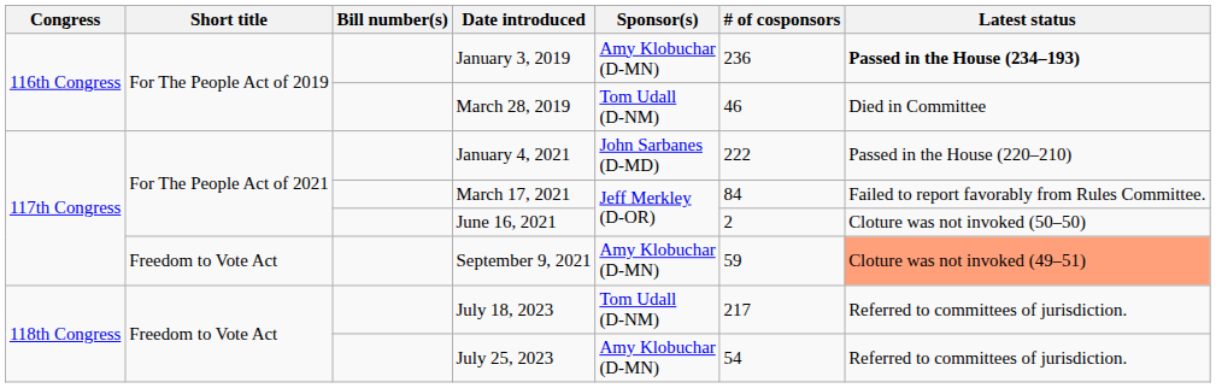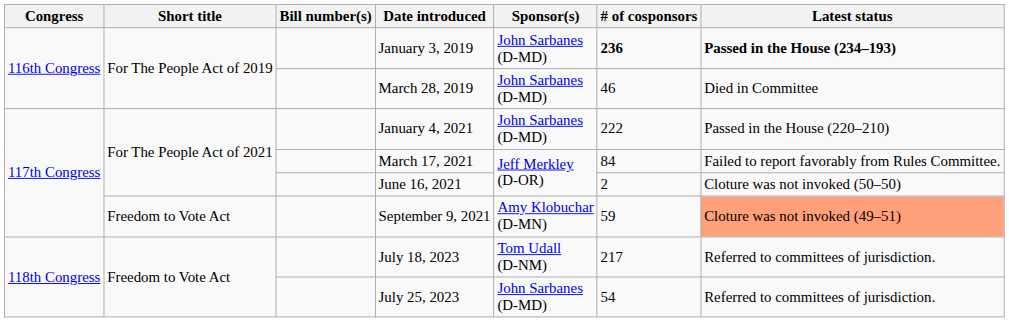January 3, 2019 | Sponsor(s): Amy Klobuchar (D-MN) -> John Sarbanes (D-MD)
January 3, 2019 | # of cosponsors: normal -> bold
March 28, 2019 | Sponsor(s): Tom Udall (D-NM) -> John Sarbanes (D-MD)
July 25, 2023 | Sponsor(s): Amy Klobuchar (D-MN) -> John Sarbanes (D-MD)
